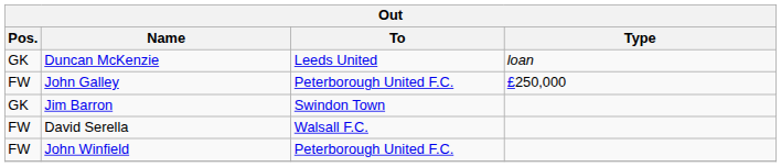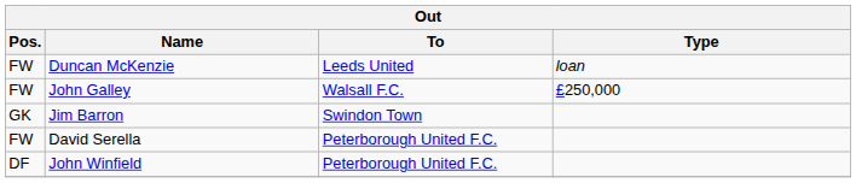Duncan McKenzie | Pos.: GK -> FW
John Galley | To: Peterborough United F.C. -> Walsall F.C.
David Serella | To: Walsall F.C. -> Peterborough United F.C.
John Winfield | Pos.: FW -> DF
